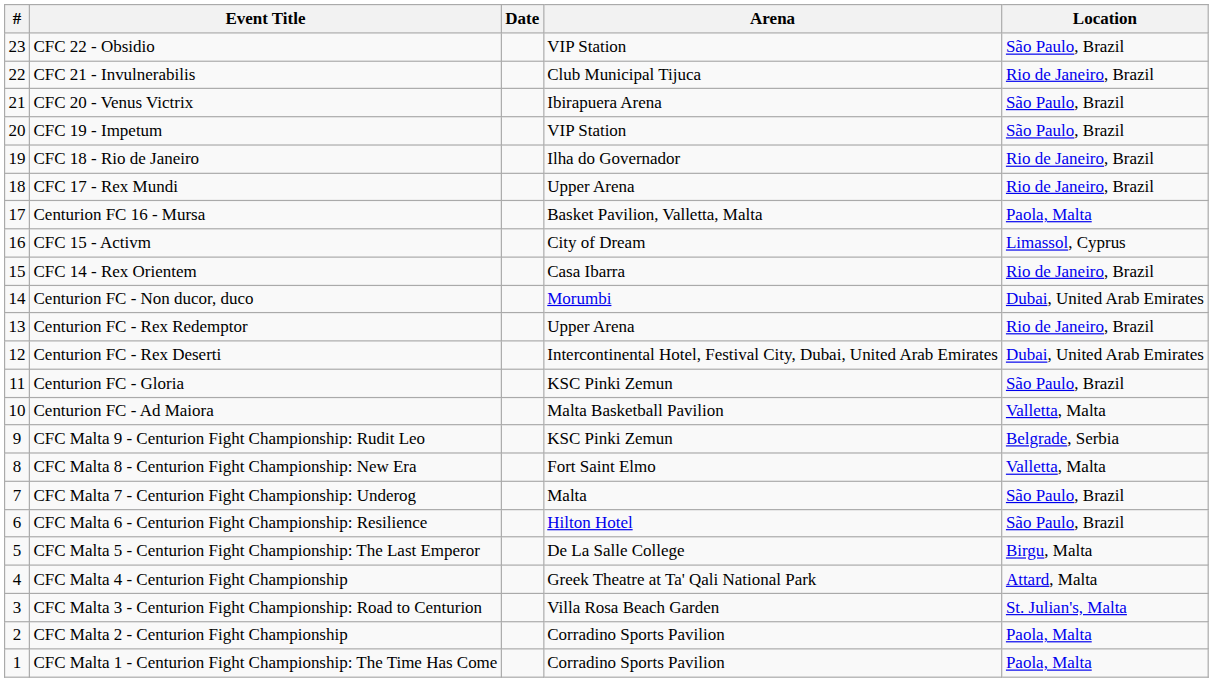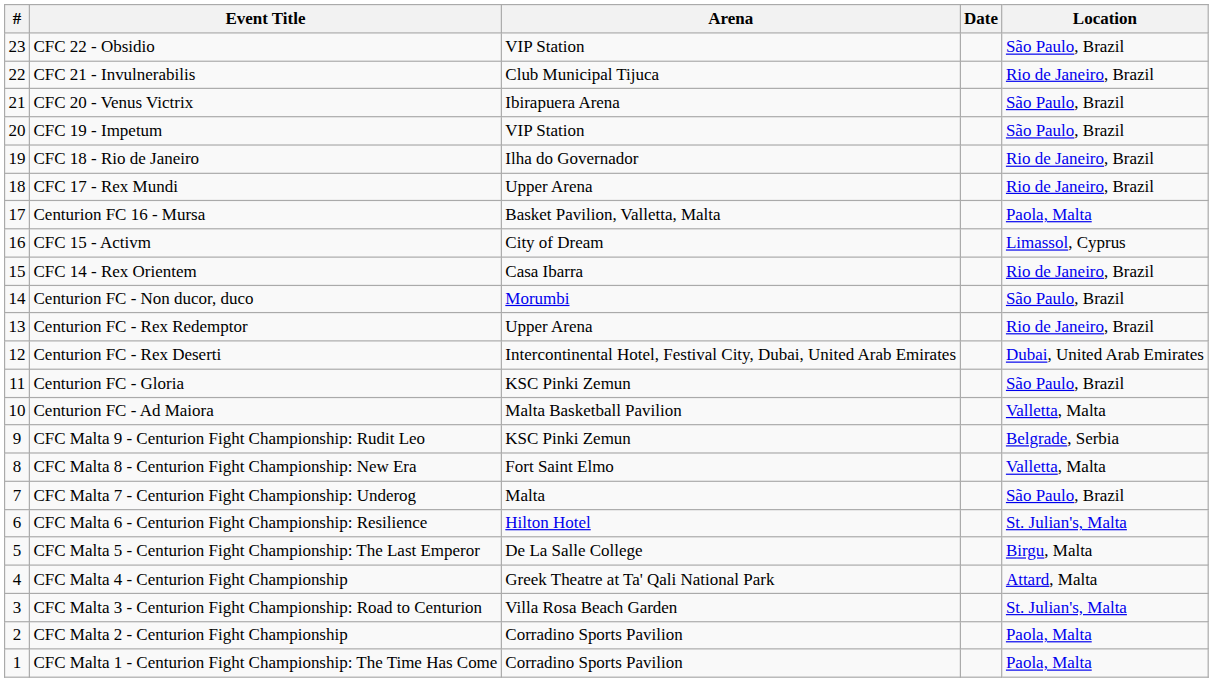columns swapped: Date <-> Arena
Centurion FC - Non ducor, duco | Location: Dubai, United Arab Emirates -> São Paulo, Brazil
CFC Malta 6 - Centurion Fight Championship: Resilience | Location: São Paulo, Brazil -> St. Julian's, Malta
